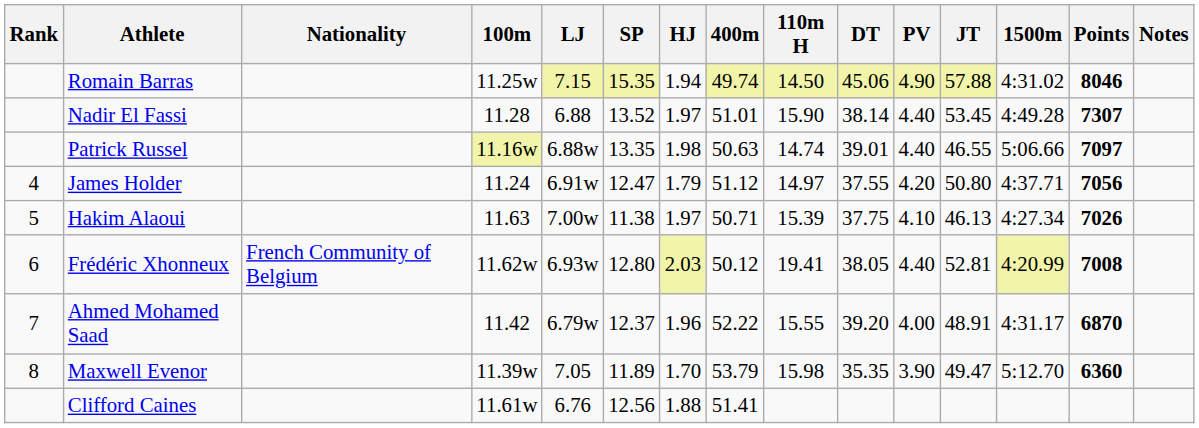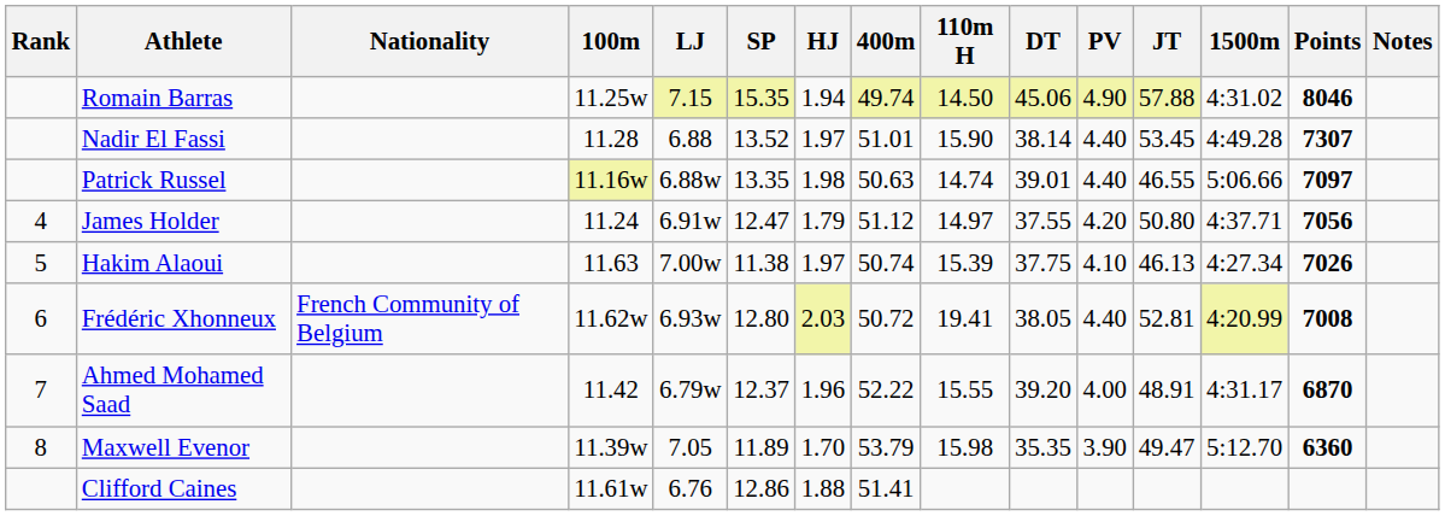Hakim Alaoui | 400m: 50.71 -> 50.74
Frédéric Xhonneux | 400m: 50.12 -> 50.72
Clifford Caines | SP: 12.56 -> 12.86
